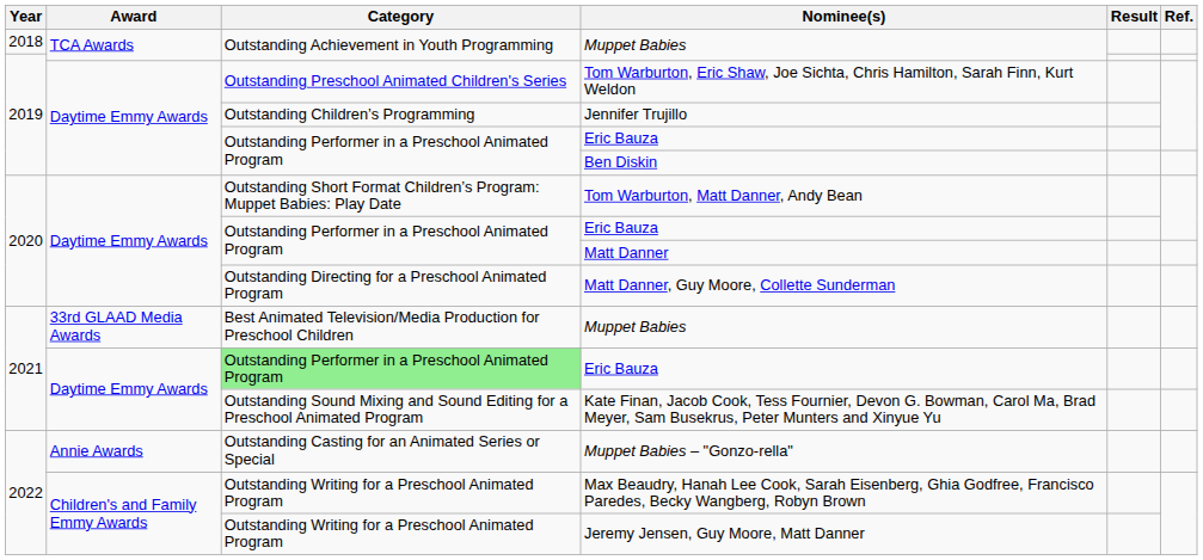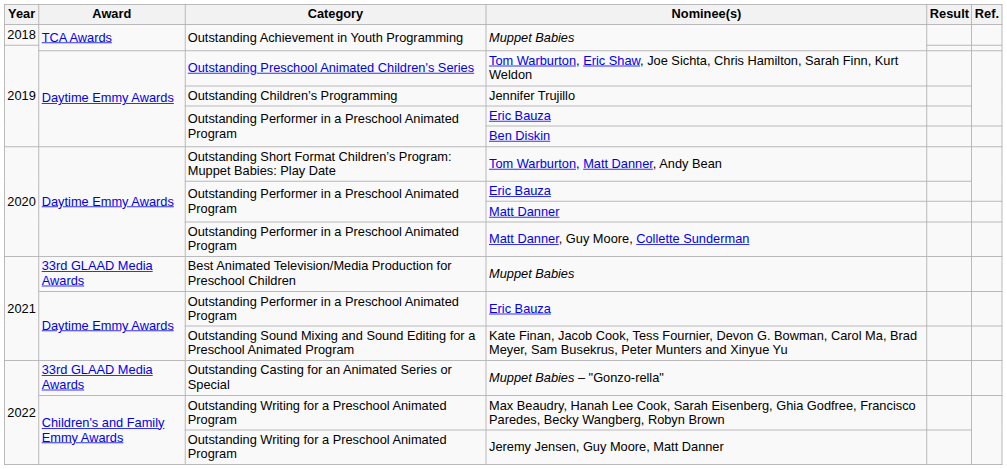Matt Danner, Guy Moore, Collette Sunderman | Category: Outstanding Directing for a Preschool Animated Program -> Outstanding Performer in a Preschool Animated Program
2021 / Eric Bauza | Category: lightgreen background -> no background
Muppet Babies – "Gonzo-rella" | Award: Annie Awards -> 33rd GLAAD Media Awards
